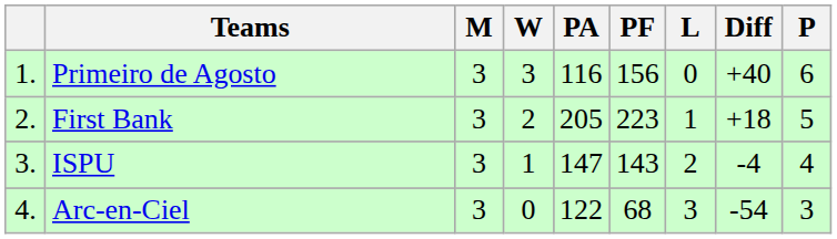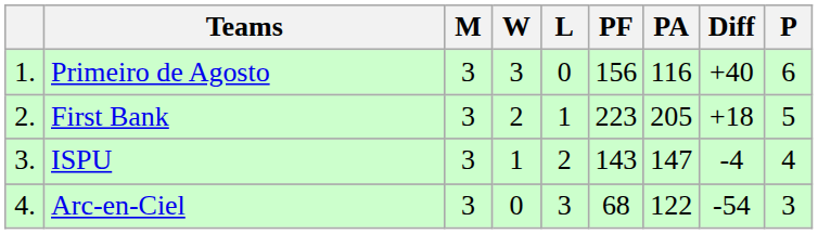columns swapped: L <-> PA
